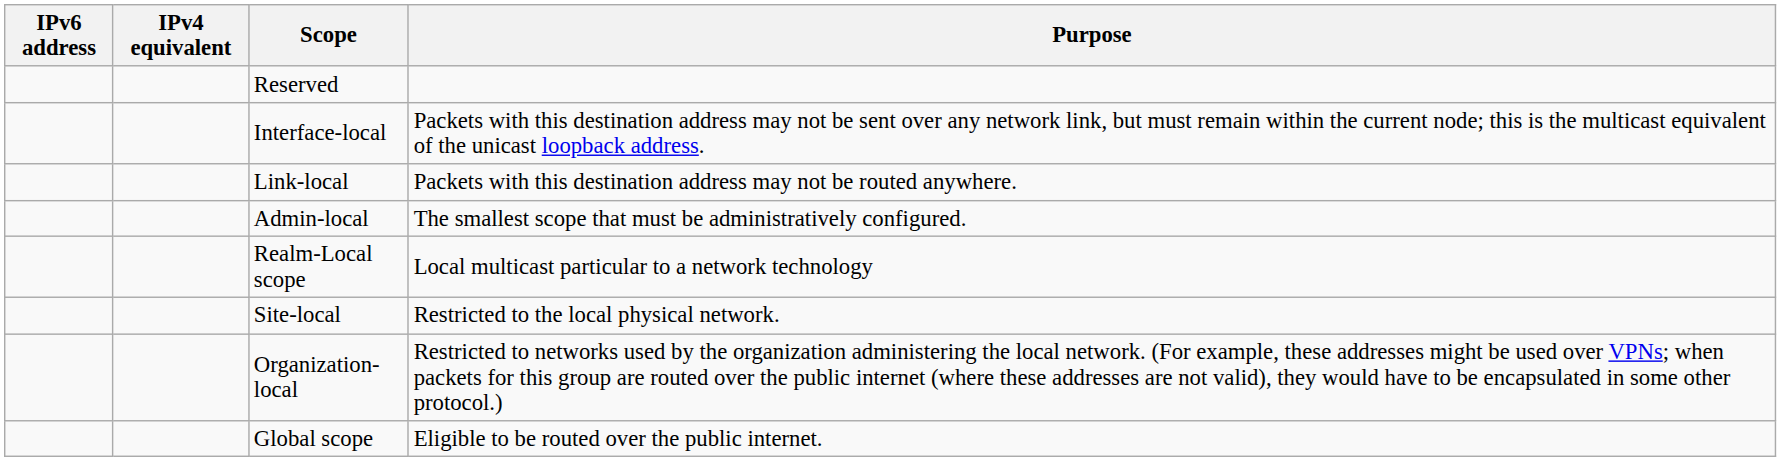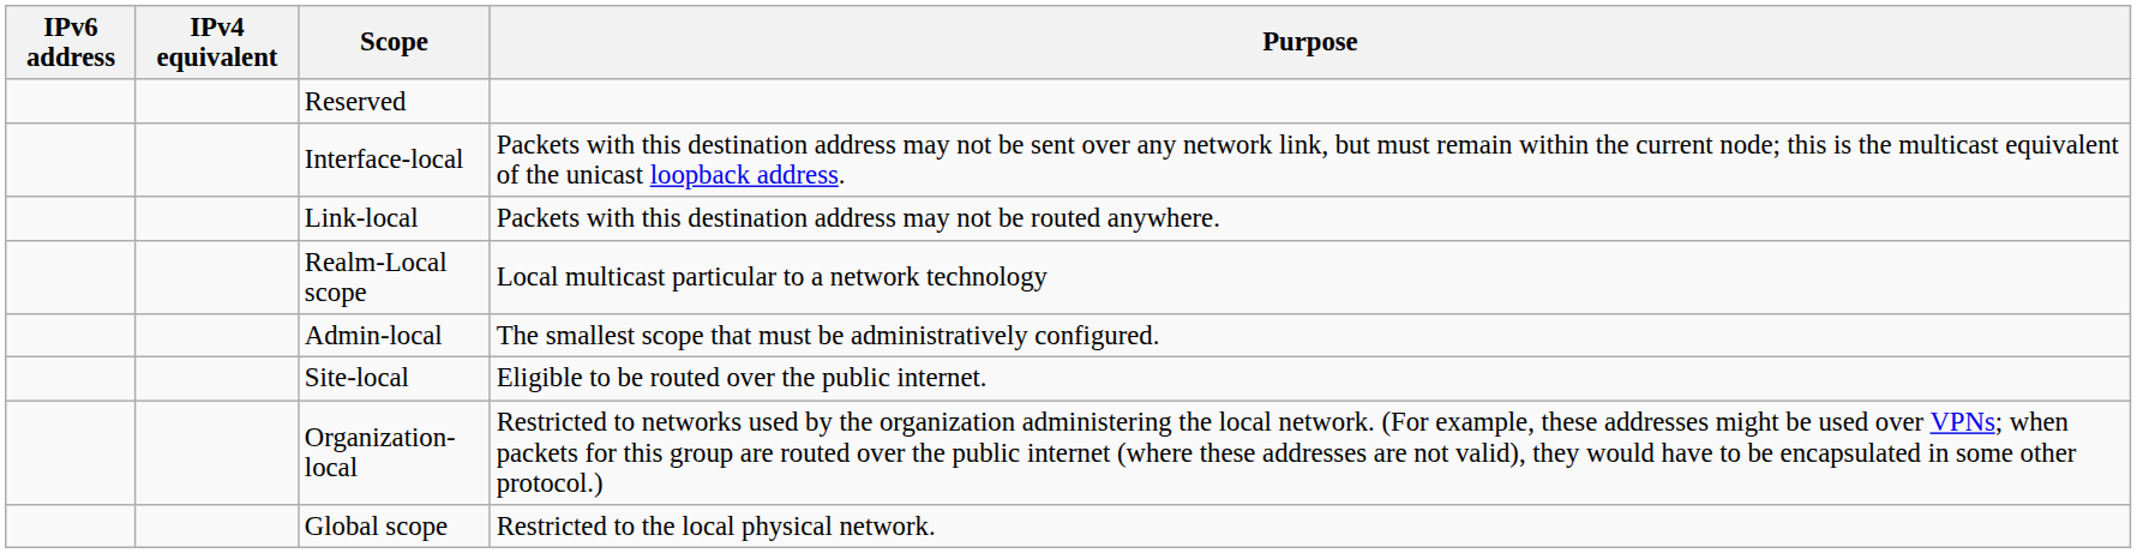rows swapped: Realm-Local scope <-> Admin-local
Site-local | Purpose: Restricted to the local physical network. -> Eligible to be routed over the public internet.
Global scope | Purpose: Eligible to be routed over the public internet. -> Restricted to the local physical network.
